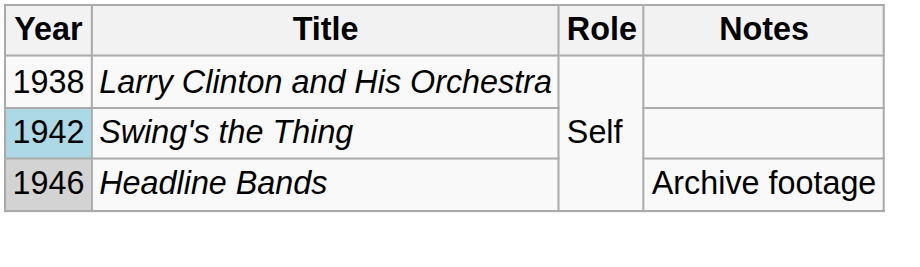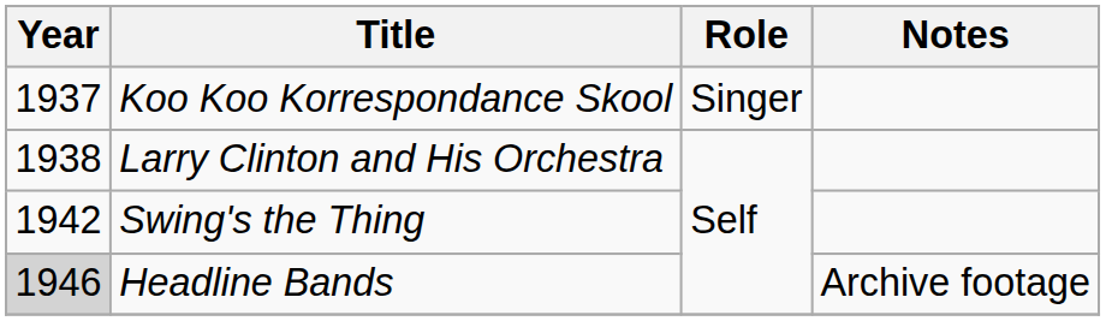+ row: 1937 | Koo Koo Korrespondance Skool | Singer
Swing's the Thing | Year: lightblue background -> no background
